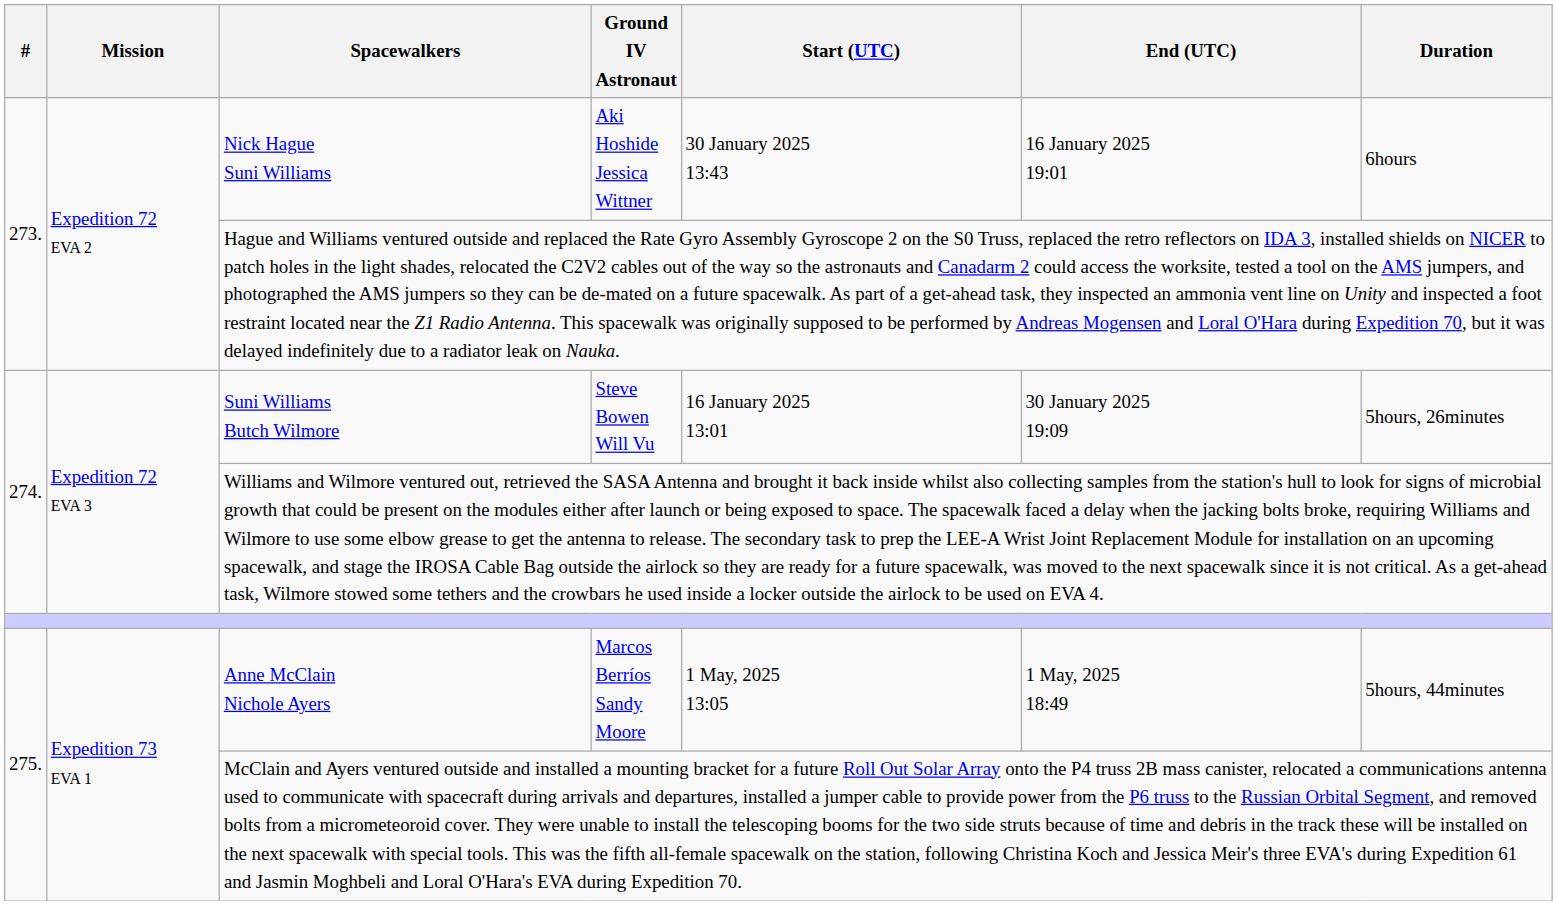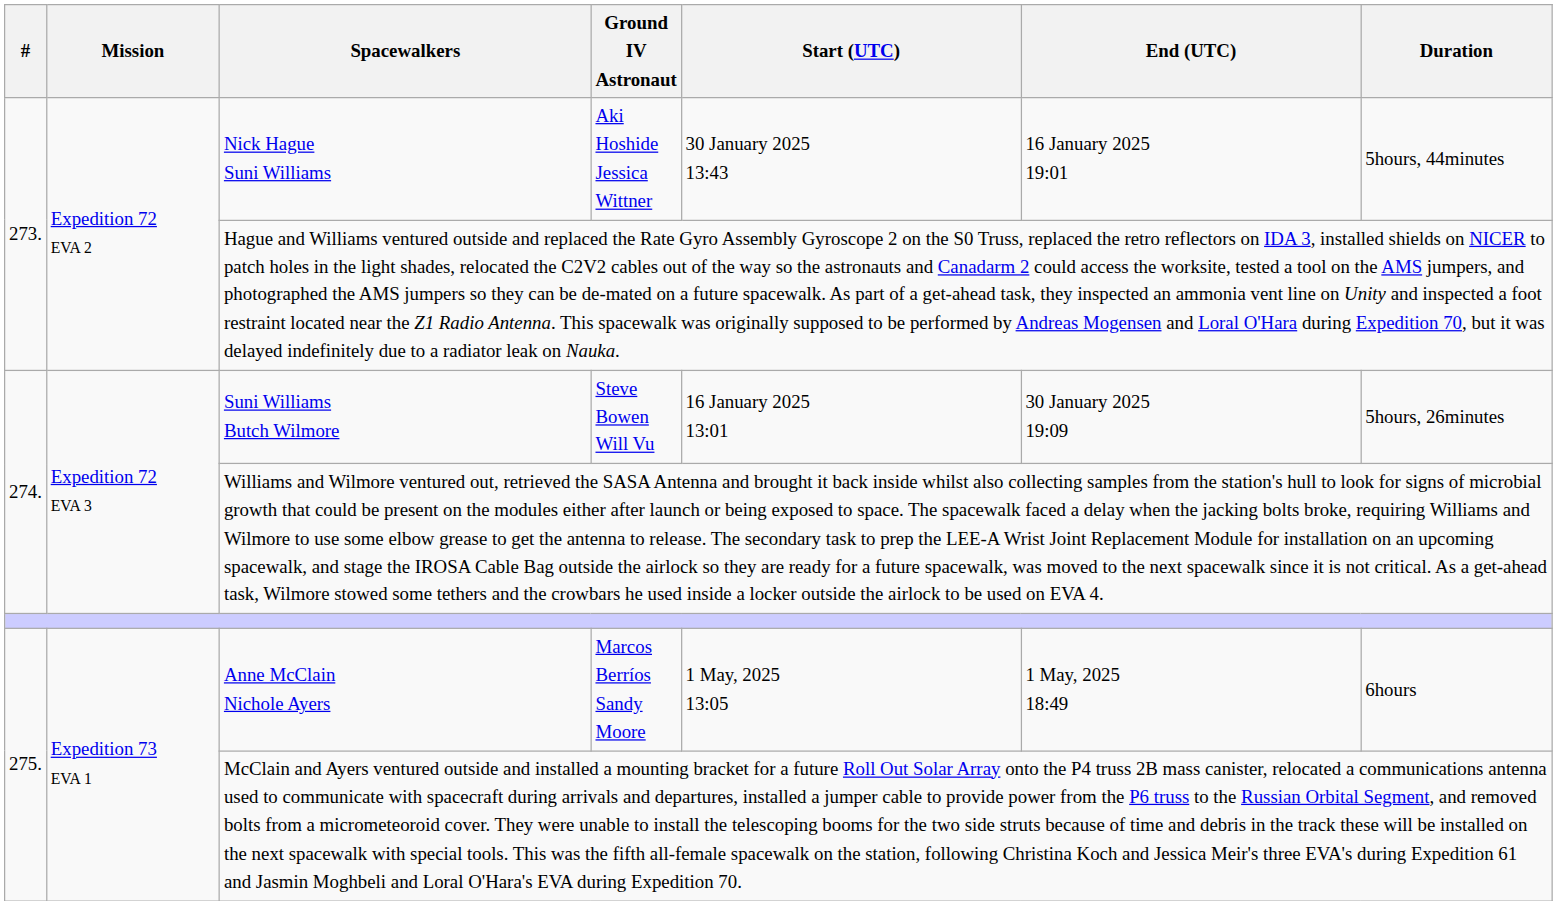Nick Hague Suni Williams | Duration: 6hours -> 5hours, 44minutes
Anne McClain Nichole Ayers | Duration: 5hours, 44minutes -> 6hours
